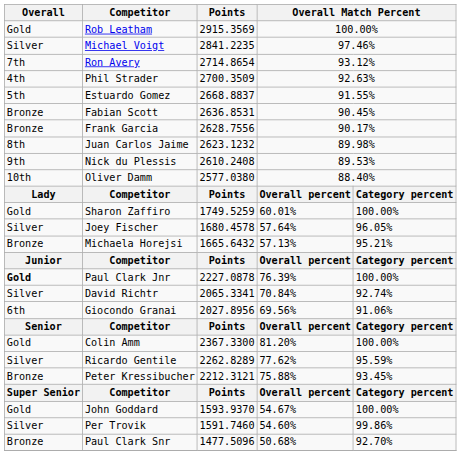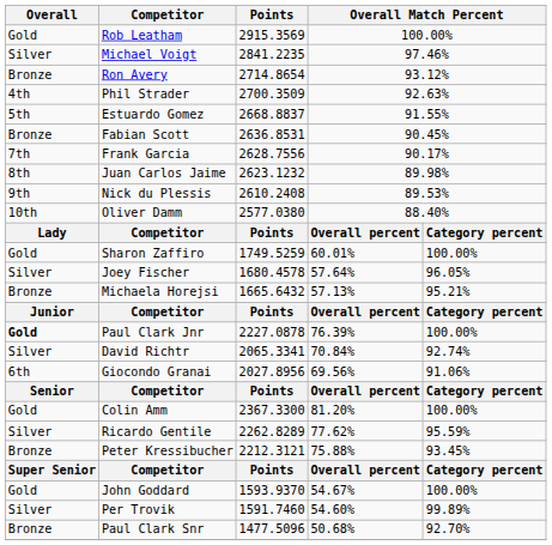Ron Avery | Overall: 7th -> Bronze
Frank Garcia | Overall: Bronze -> 7th
Per Trovik | column 5: 99.86% -> 99.89%
